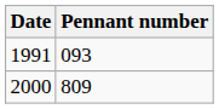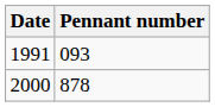2000 | Pennant number: 809 -> 878
